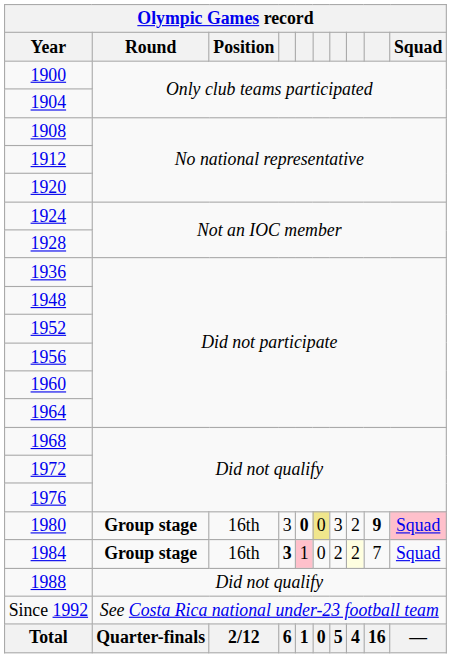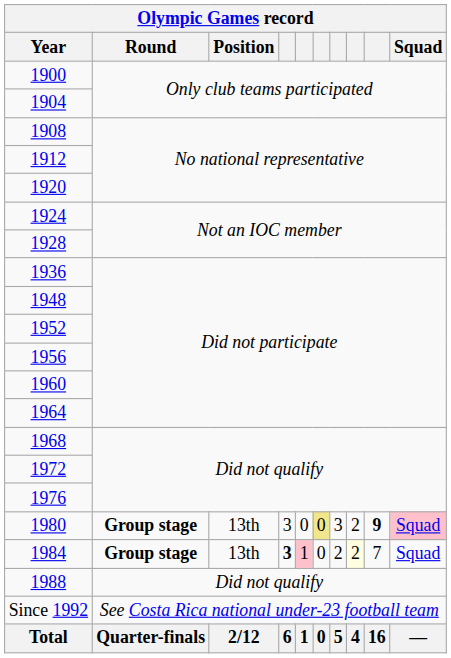1980 | Position: 16th -> 13th
1980 | column 5: bold -> normal
1984 | Position: 16th -> 13th
